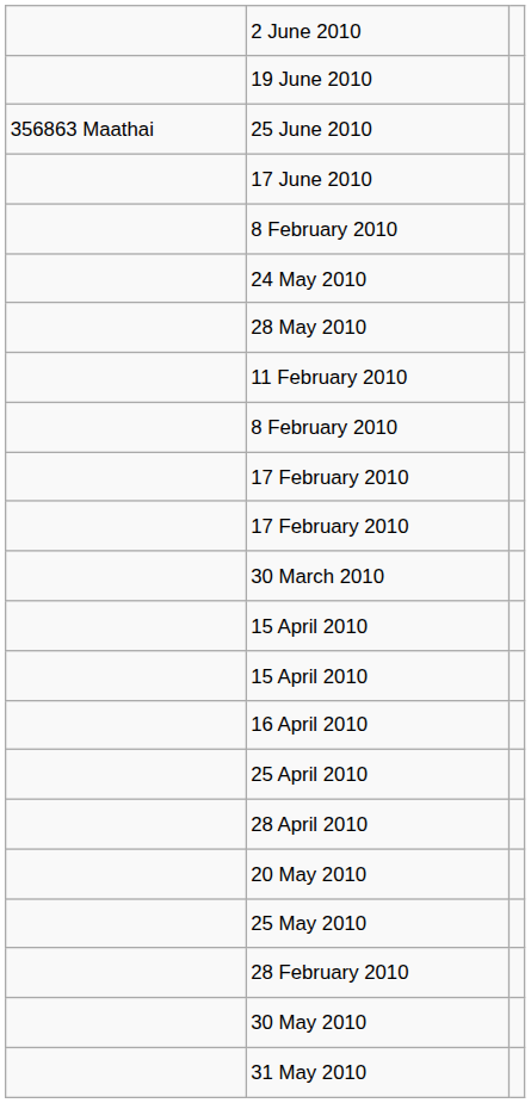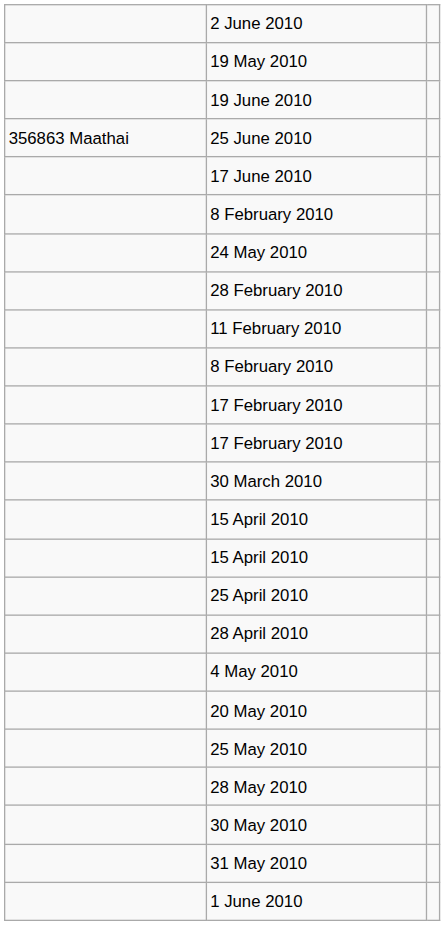+ row: 19 May 2010
rows swapped: 28 February 2010 <-> 28 May 2010
- row: 16 April 2010
+ row: 4 May 2010
+ row: 1 June 2010
